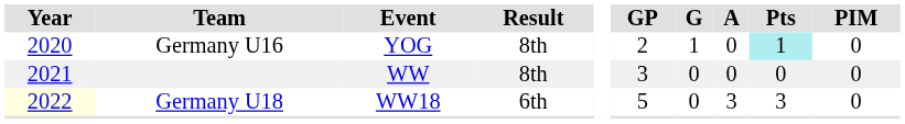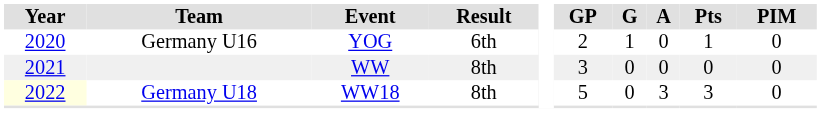Germany U16 | Result: 8th -> 6th
Germany U16 | Pts: paleturquoise background -> no background
Germany U18 | Result: 6th -> 8th
